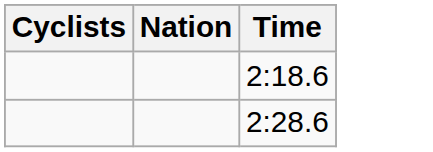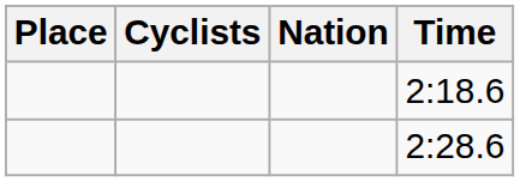+ column: Place
